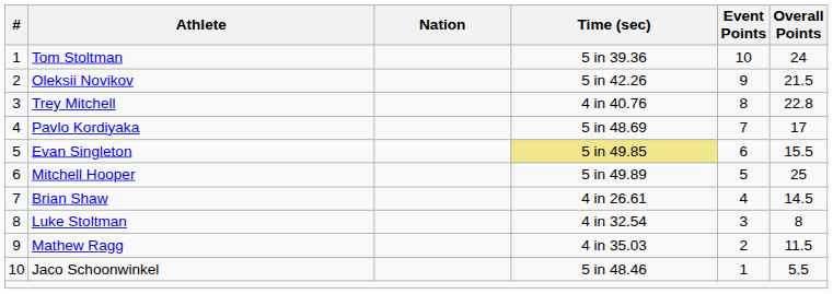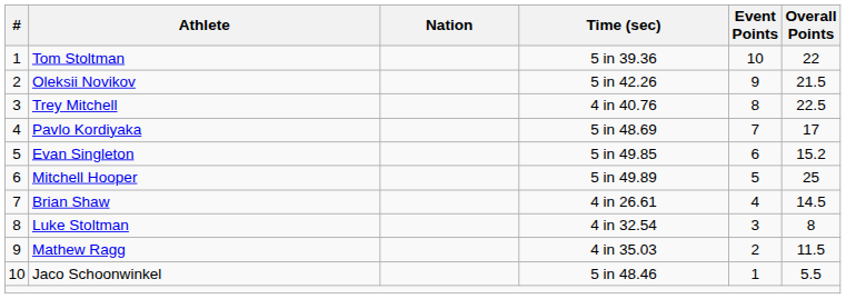Tom Stoltman | Overall Points: 24 -> 22
Trey Mitchell | Overall Points: 22.8 -> 22.5
Evan Singleton | Time (sec): khaki background -> no background
Evan Singleton | Overall Points: 15.5 -> 15.2
